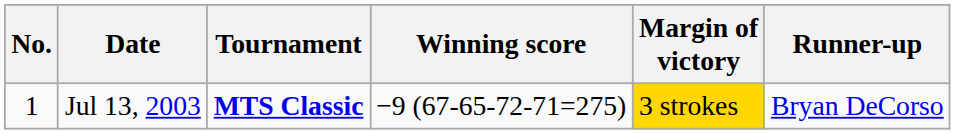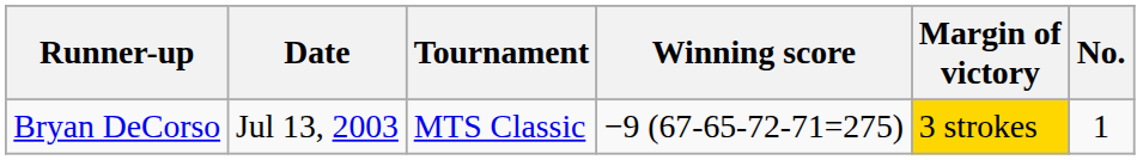columns swapped: No. <-> Runner-up
Jul 13, 2003 | Tournament: bold -> normal
